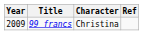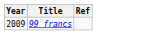- column: Character | Christina
